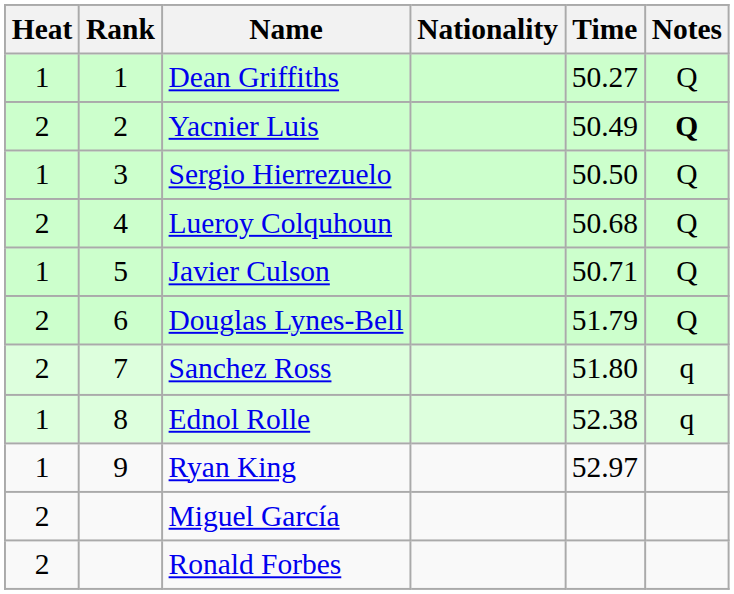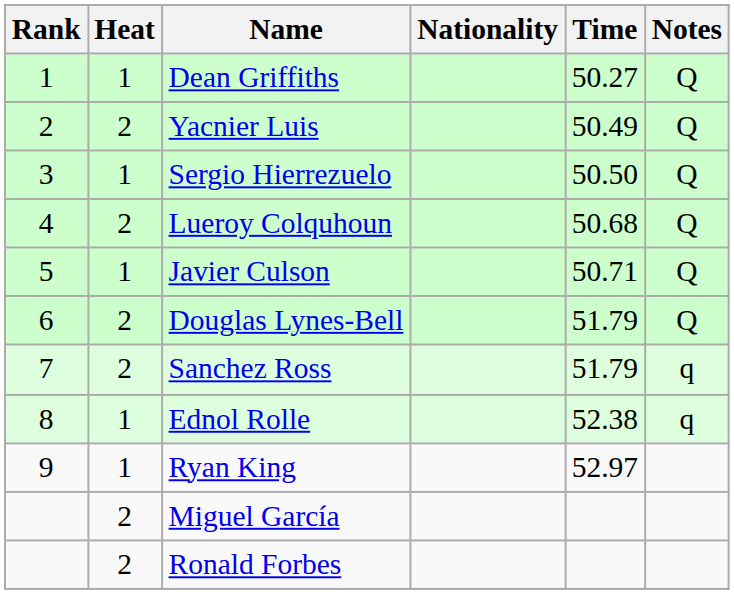columns swapped: Rank <-> Heat
Yacnier Luis | Notes: bold -> normal
Sanchez Ross | Time: 51.80 -> 51.79
